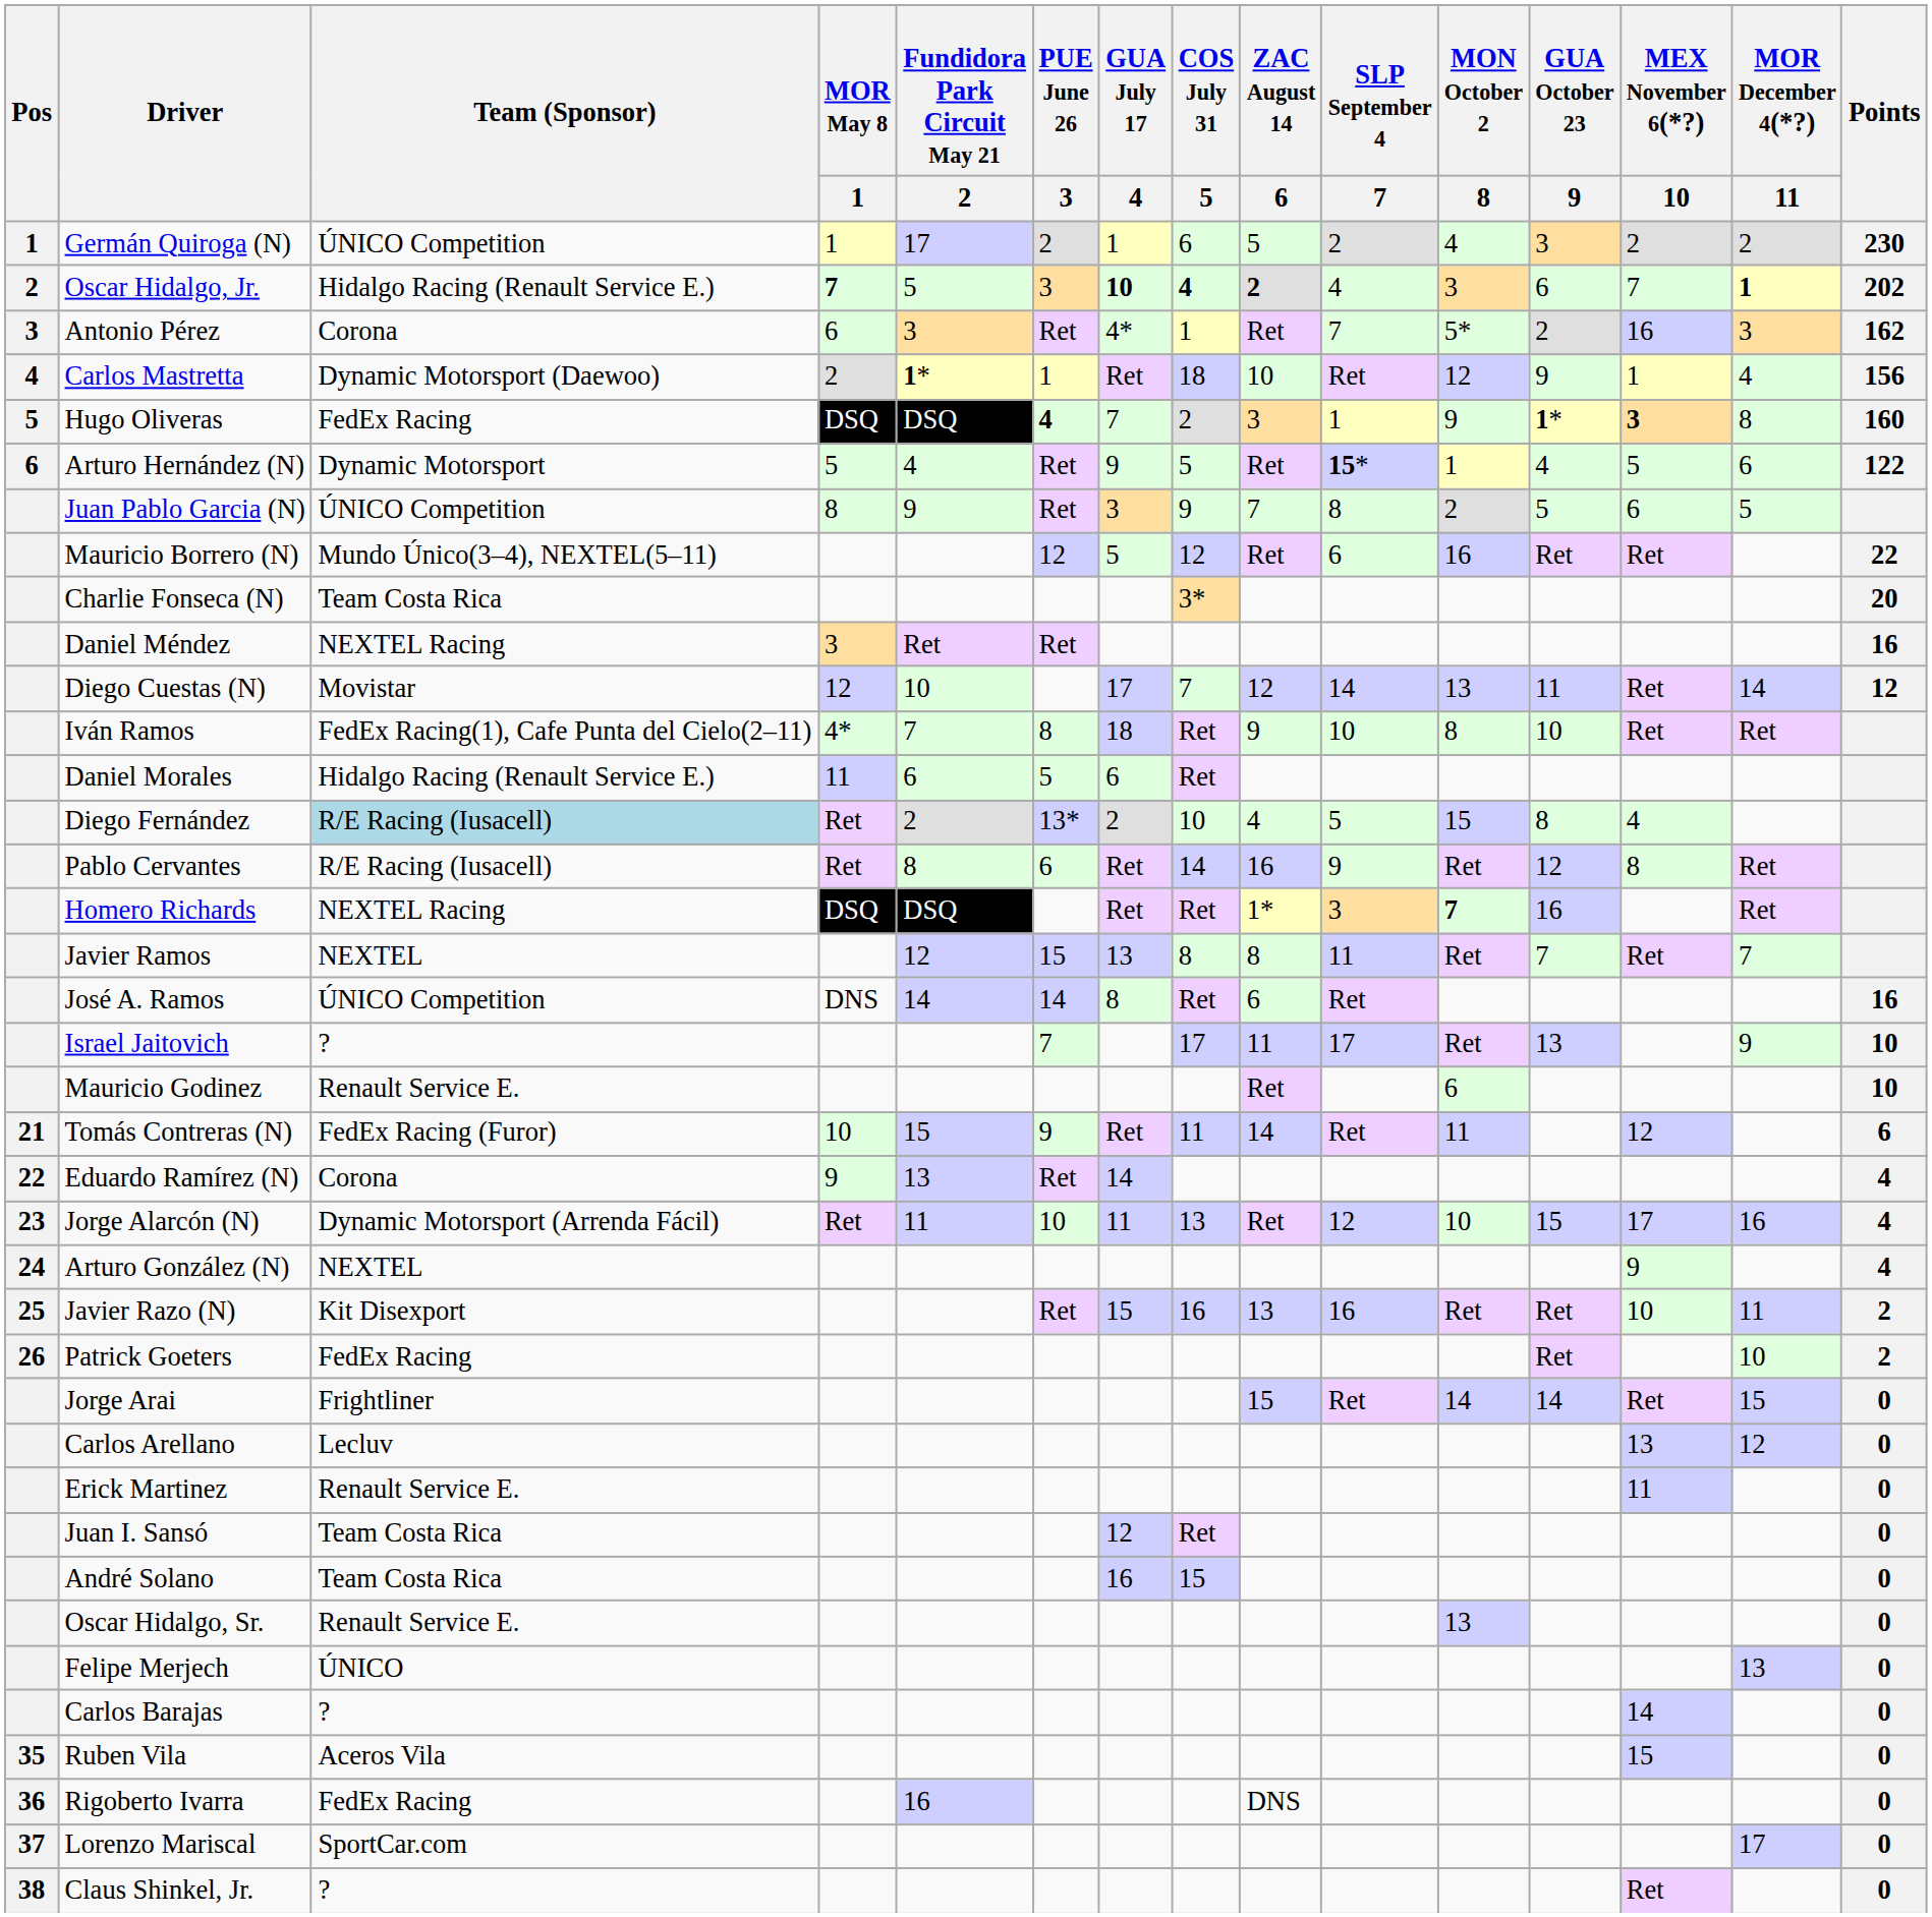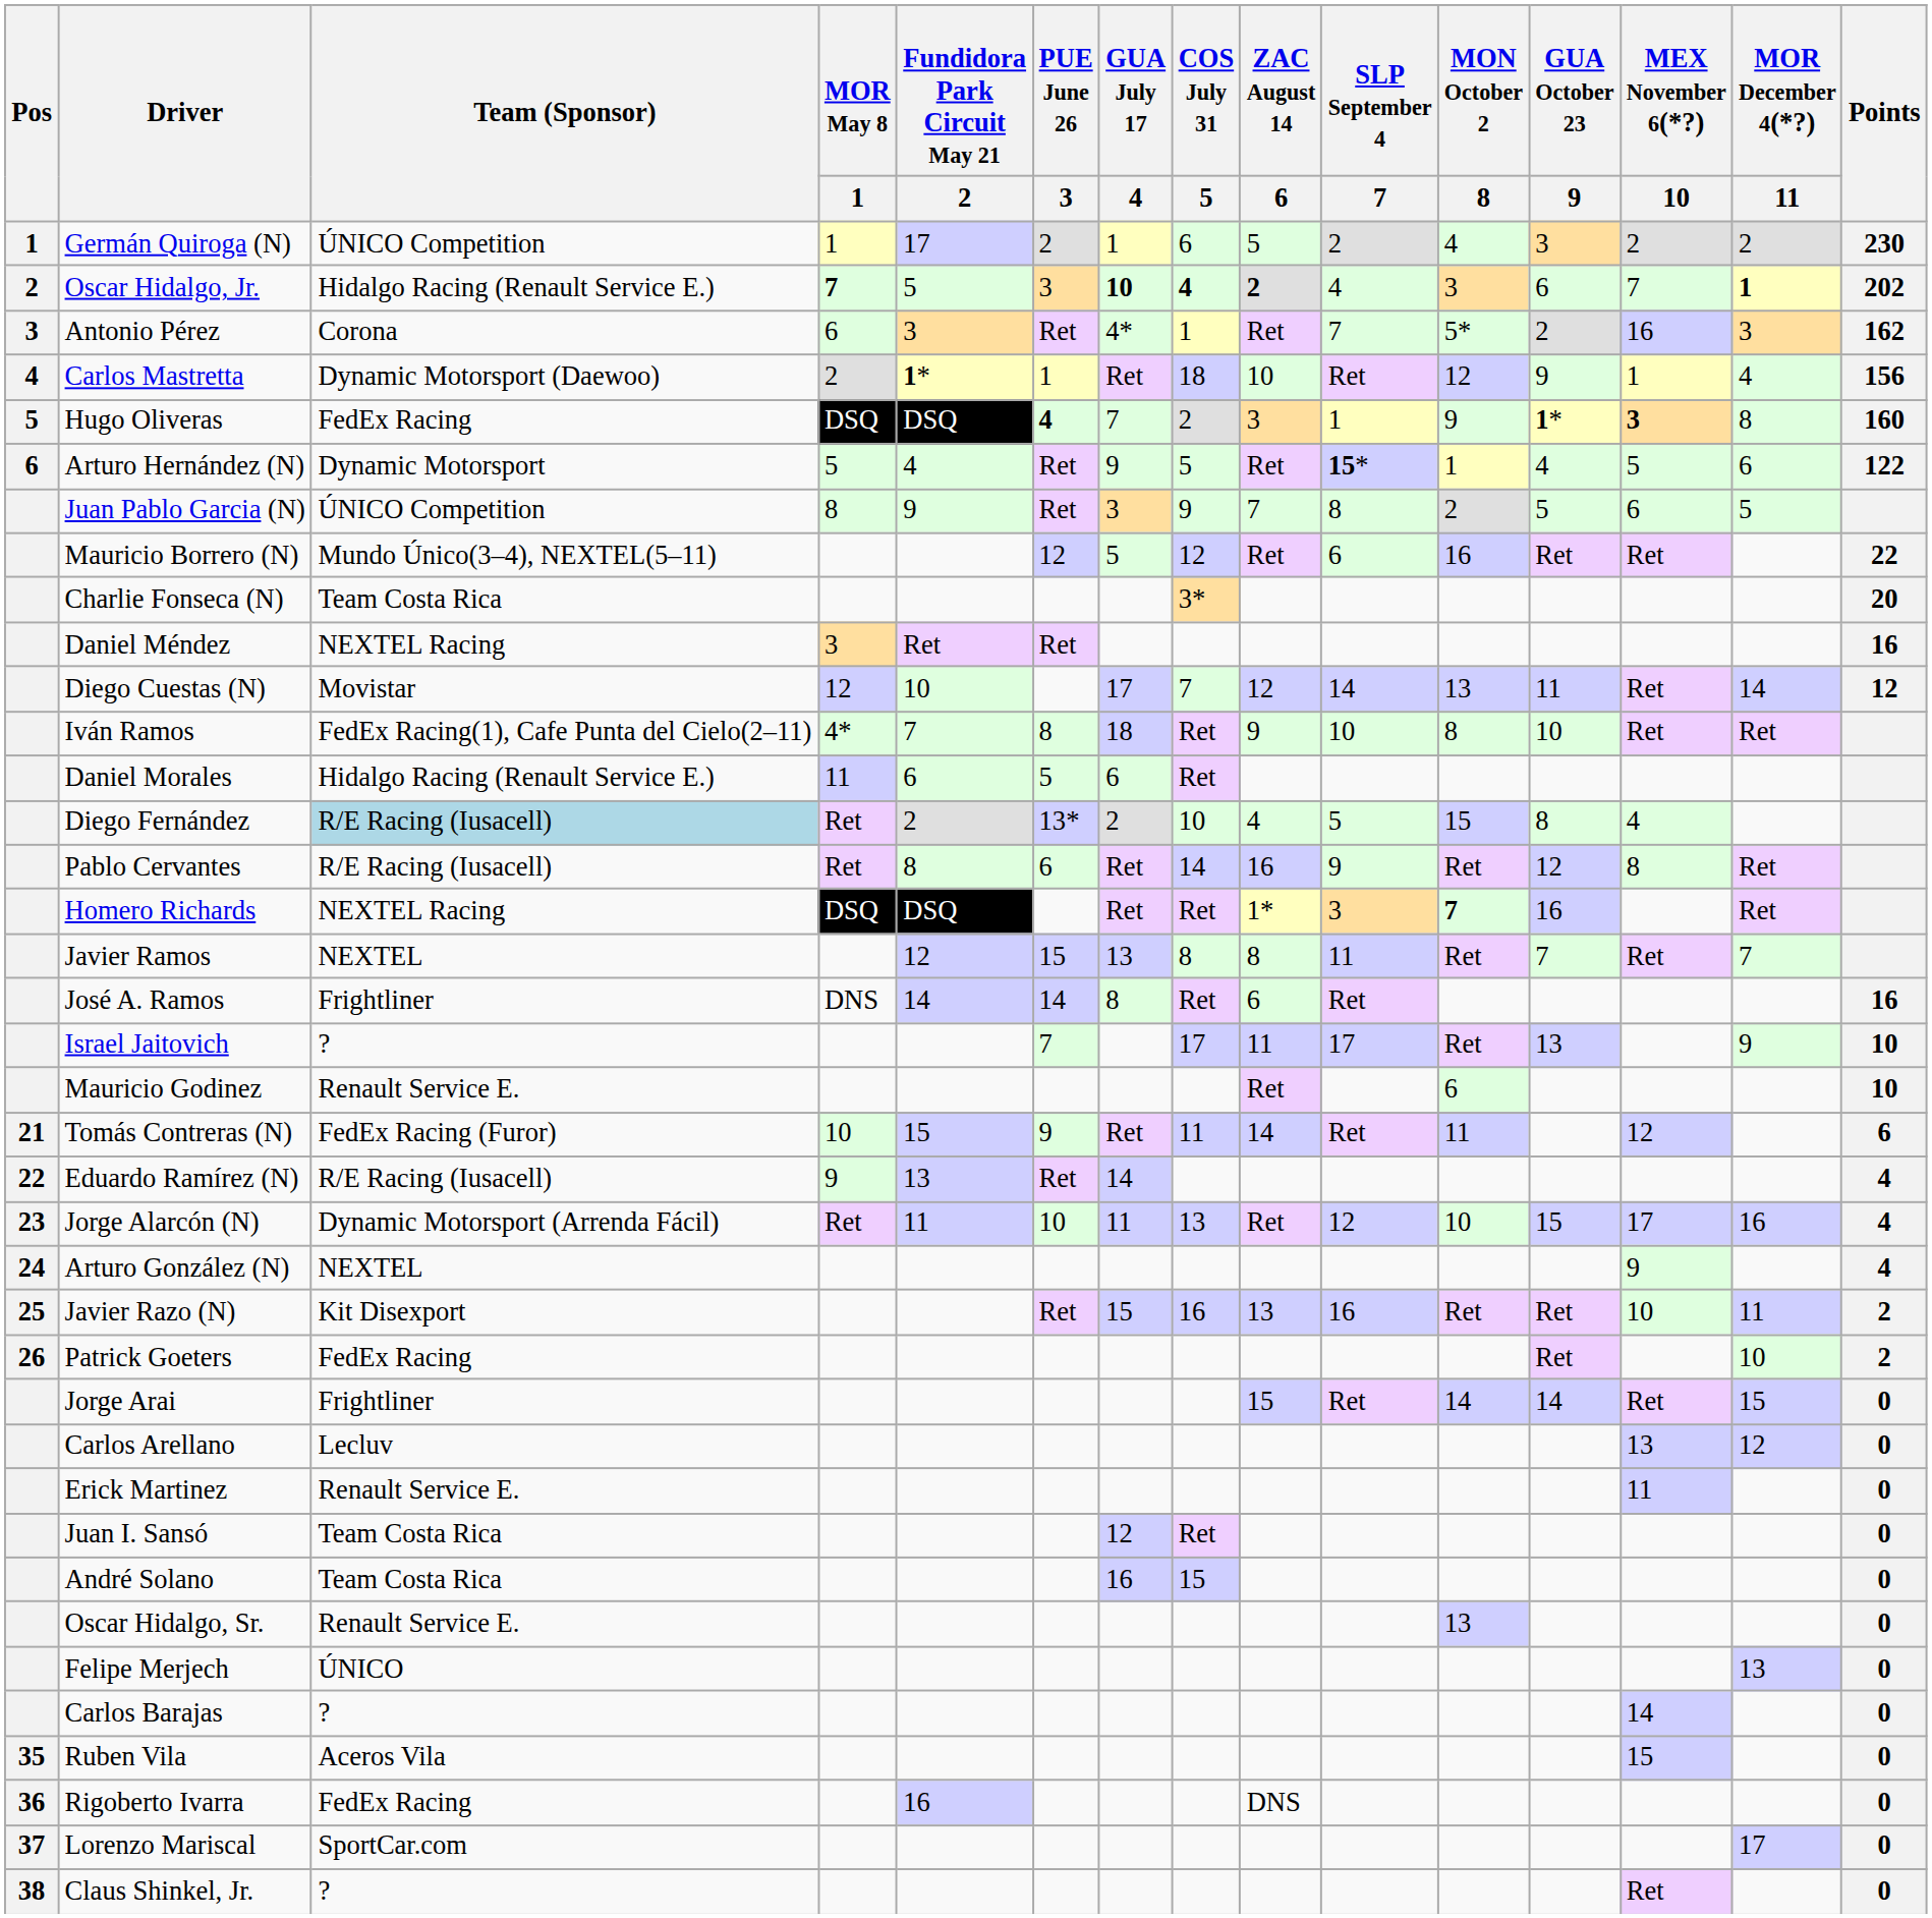José A. Ramos | Team (Sponsor): ÚNICO Competition -> Frightliner
Eduardo Ramírez (N) | Team (Sponsor): Corona -> R/E Racing (Iusacell)
